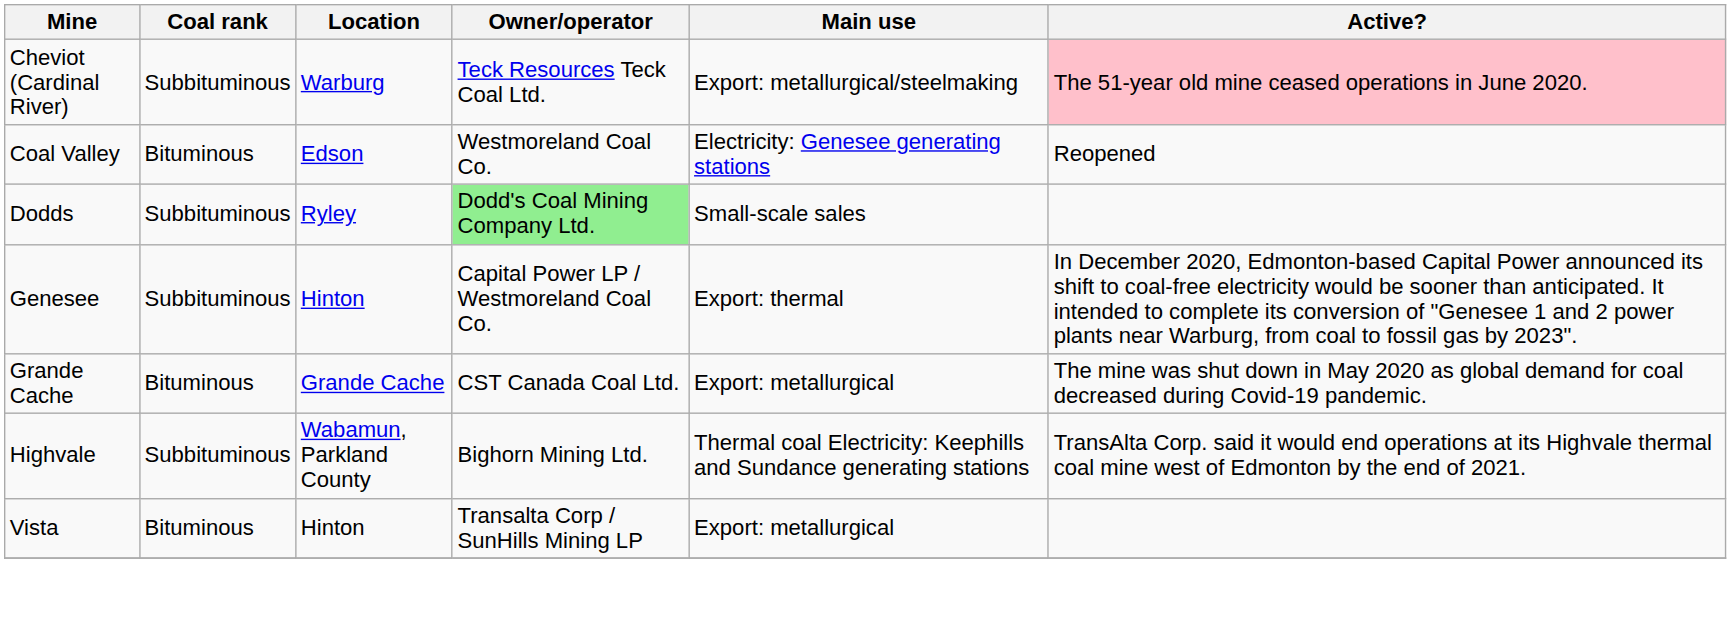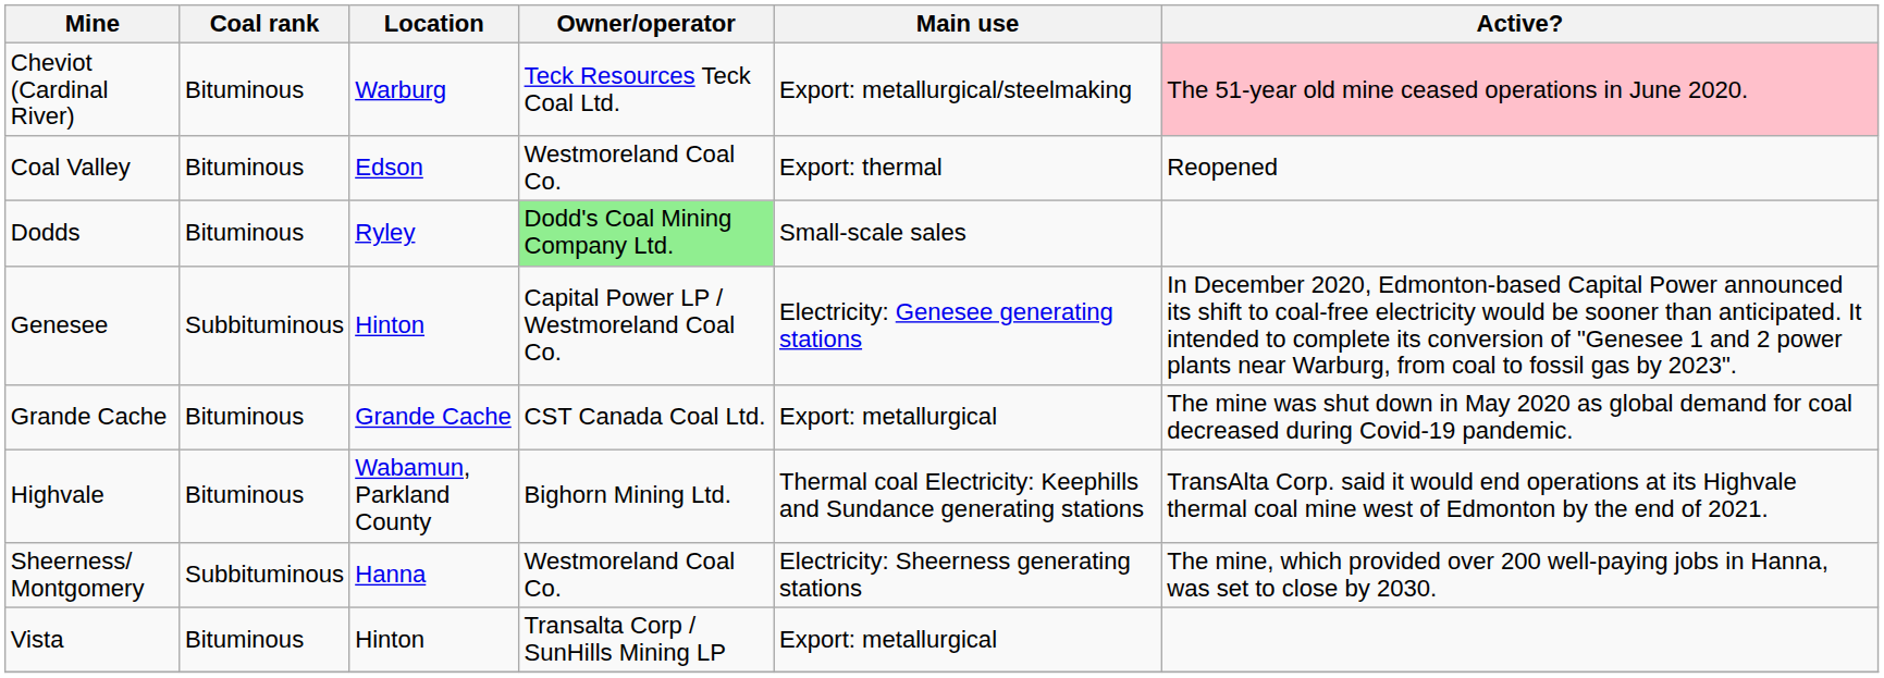Cheviot (Cardinal River) | Coal rank: Subbituminous -> Bituminous
Coal Valley | Main use: Electricity: Genesee generating stations -> Export: thermal
Dodds | Coal rank: Subbituminous -> Bituminous
Genesee | Main use: Export: thermal -> Electricity: Genesee generating stations
Highvale | Coal rank: Subbituminous -> Bituminous
+ row: Sheerness/ Montgomery | Subbituminous | Hanna | Westmoreland Coal Co. | Electricity: Sheerness generating stations | The mine, which provided over 200 well-paying jobs in Hanna, was set to close by 2030.
